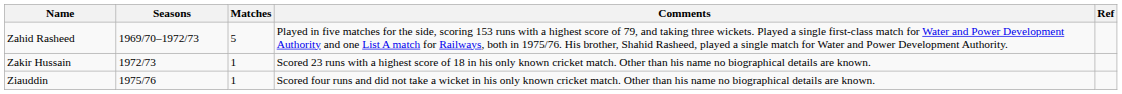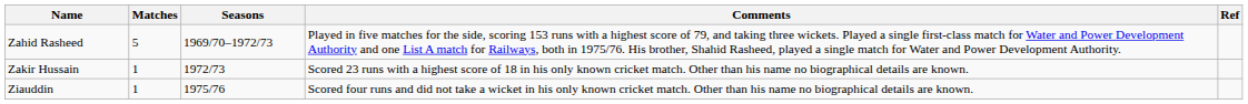columns swapped: Seasons <-> Matches
